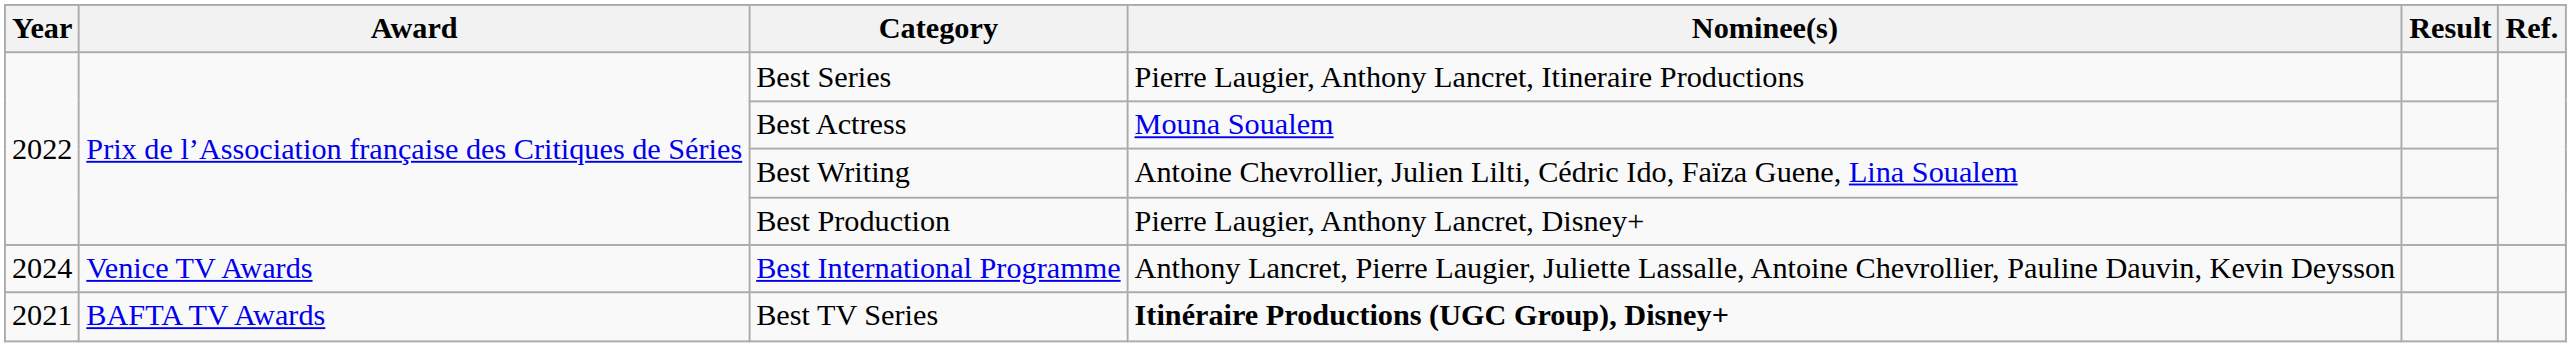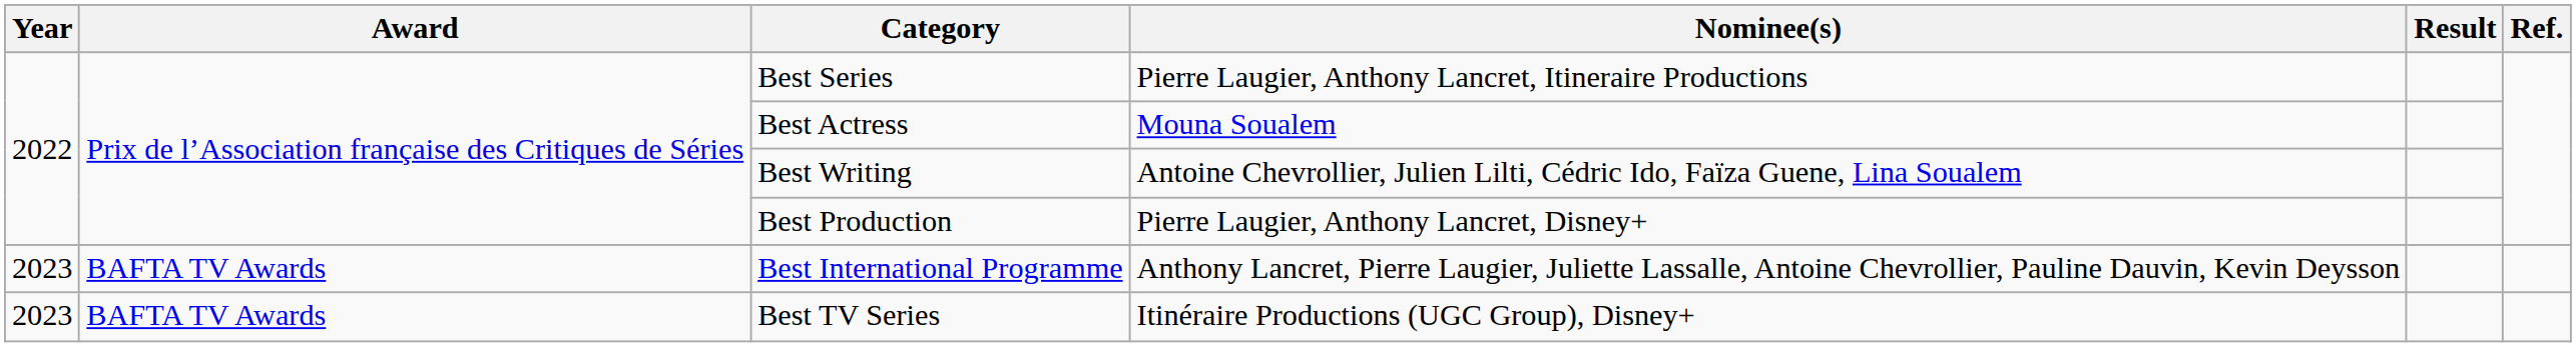Best International Programme | Year: 2024 -> 2023
Best International Programme | Award: Venice TV Awards -> BAFTA TV Awards
Best TV Series | Year: 2021 -> 2023
Best TV Series | Nominee(s): bold -> normal
